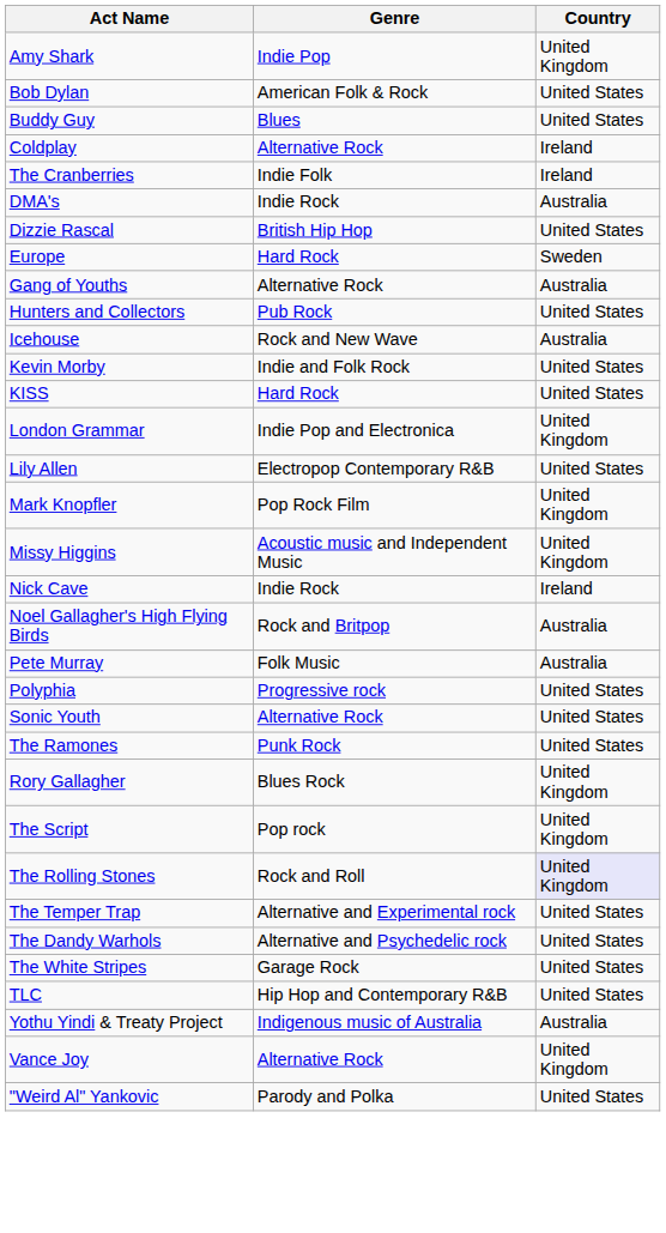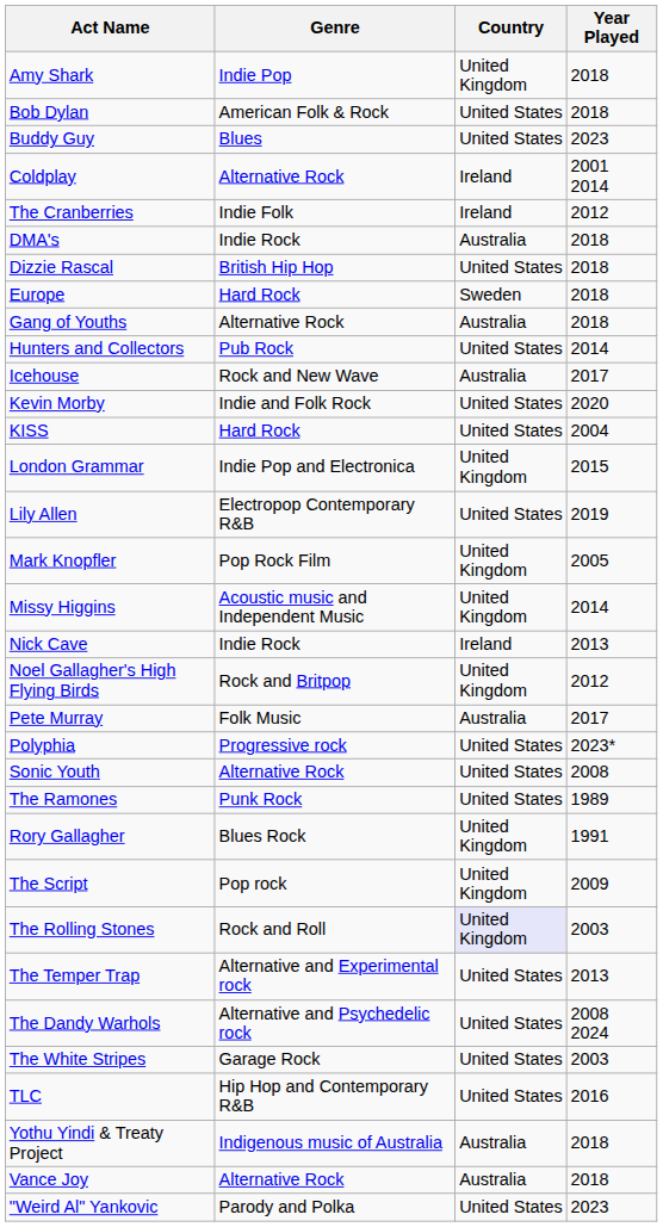+ column: Year Played | 2018 | 2018 | 2023 | 2001 2014 | 2012 | 2018 | 2018 | 2018 | 2018 | 2014 | 2017 | 2020 | 2004 | 2015 | 2019 | 2005 | 2014 | 2013 | 2012 | 2017 | 2023* | 2008 | 1989 | 1991 | 2009 | 2003 | 2013 | 2008 2024 | 2003 | 2016 | 2018 | 2018 | 2023
Noel Gallagher's High Flying Birds | Country: Australia -> United Kingdom
Vance Joy | Country: United Kingdom -> Australia
